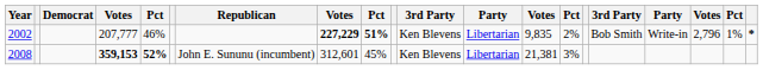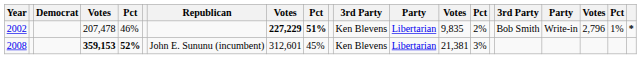2002 | column 4: 207,777 -> 207,478
